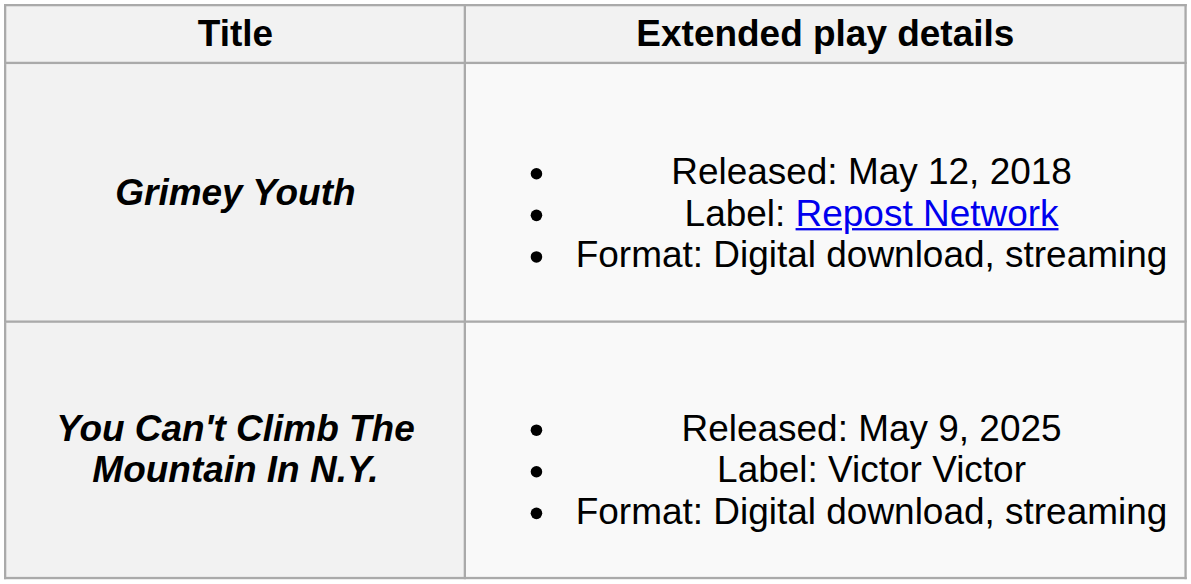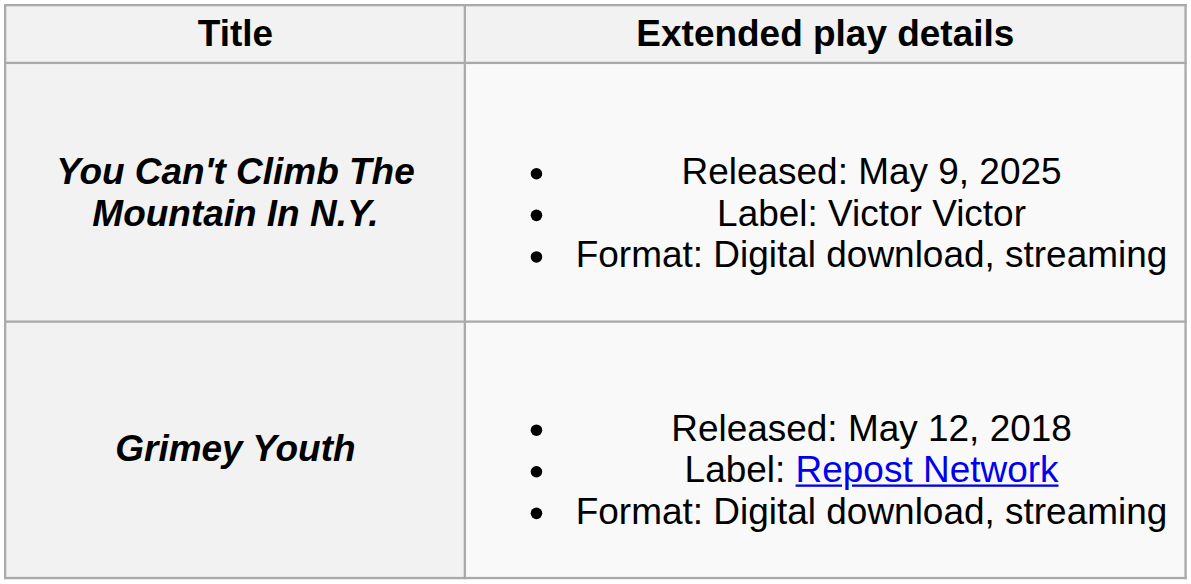rows swapped: Grimey Youth <-> You Can't Climb The Mountain In N.Y.
